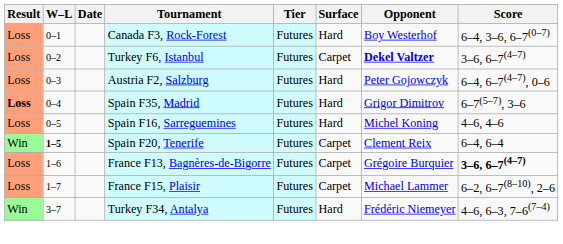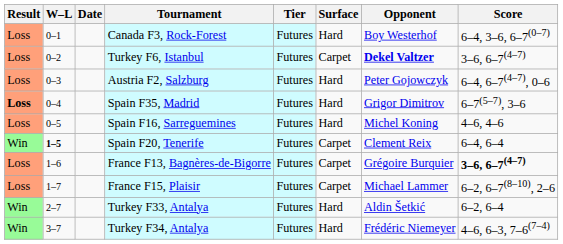+ row: Win | 2–7 | Turkey F33, Antalya | Futures | Hard | Aldin Šetkić | 6–2, 6–4
